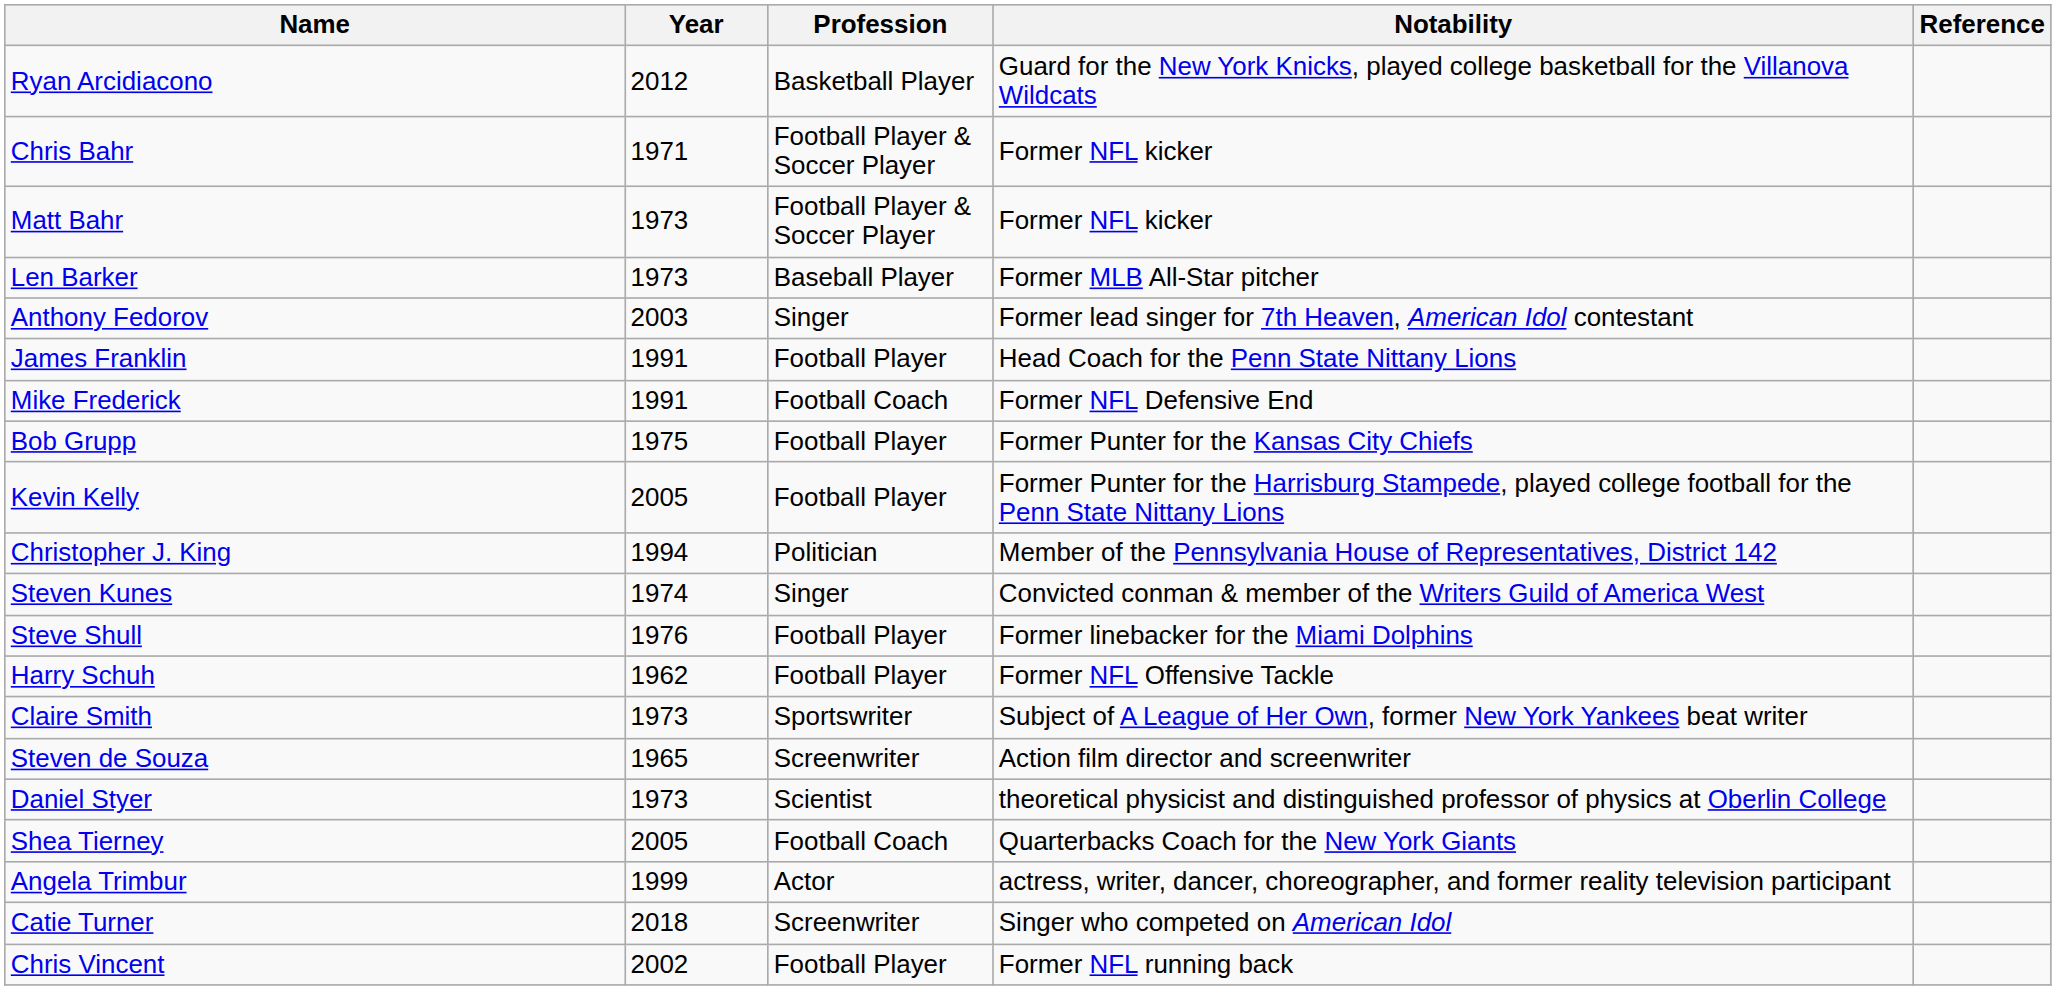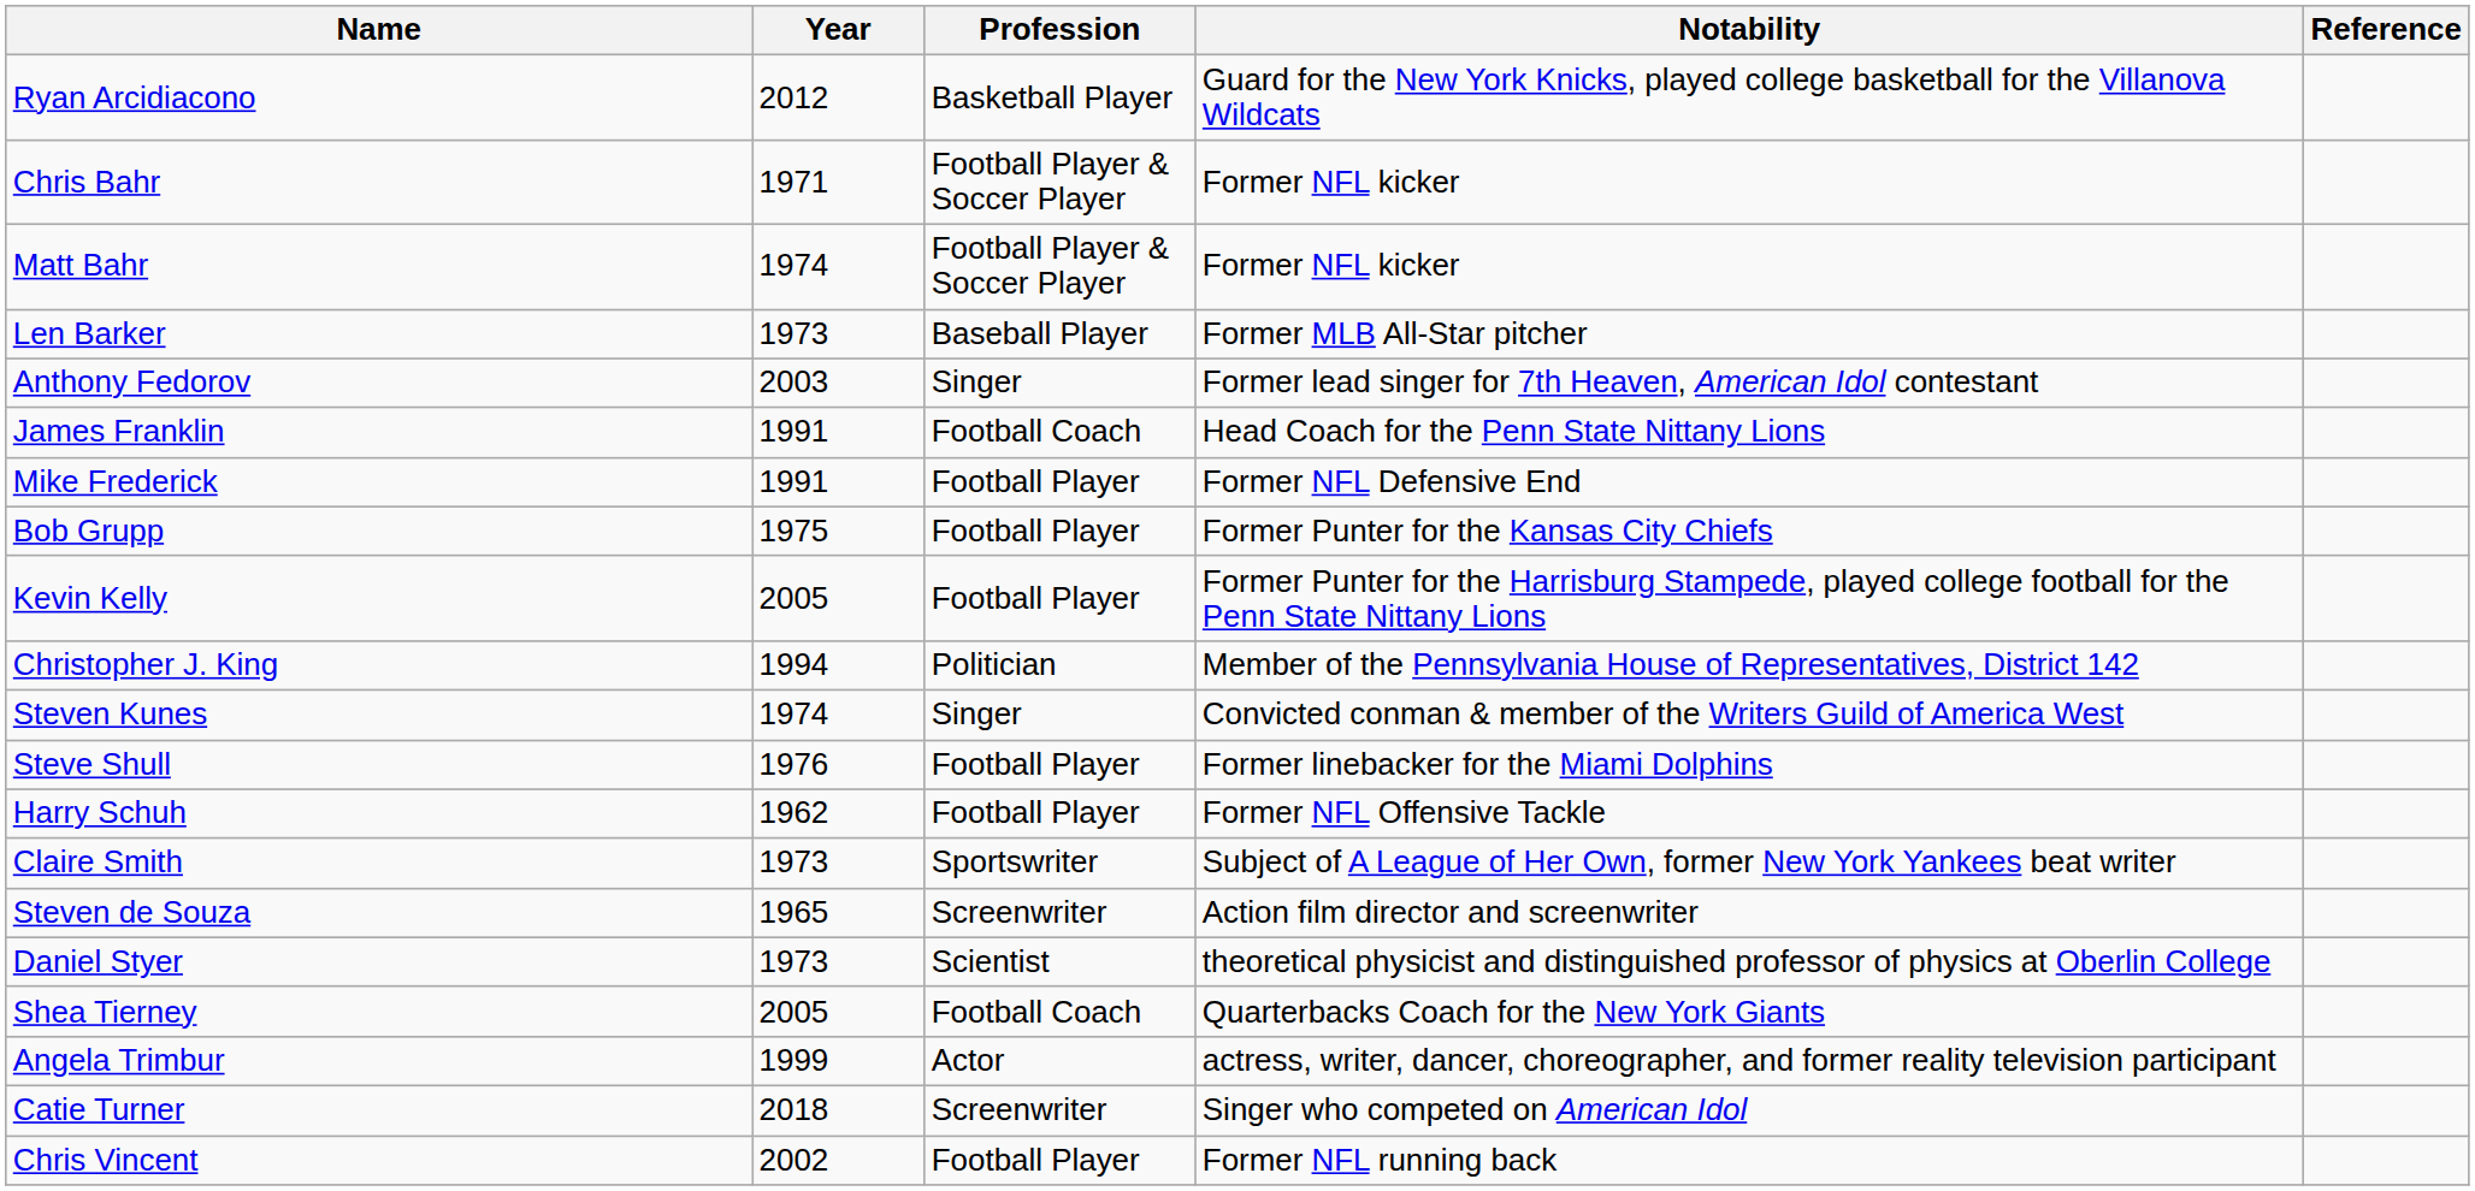Matt Bahr | Year: 1973 -> 1974
James Franklin | Profession: Football Player -> Football Coach
Mike Frederick | Profession: Football Coach -> Football Player
